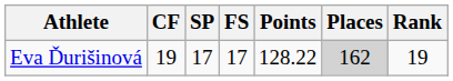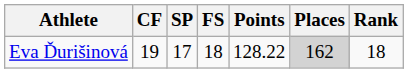Eva Ďurišinová | FS: 17 -> 18
Eva Ďurišinová | Rank: 19 -> 18
